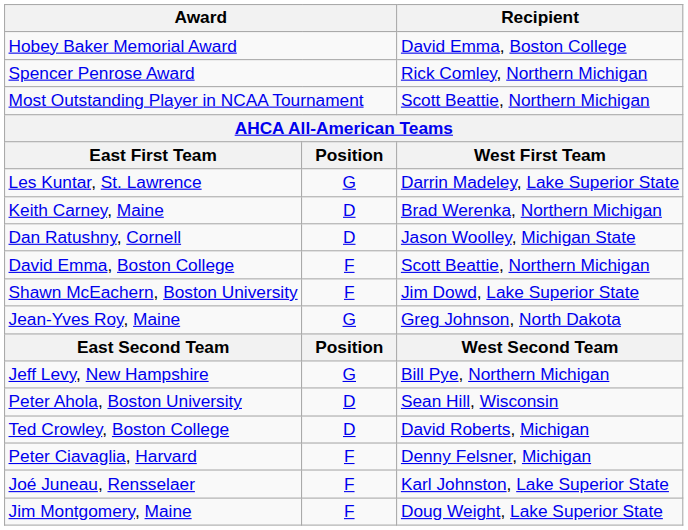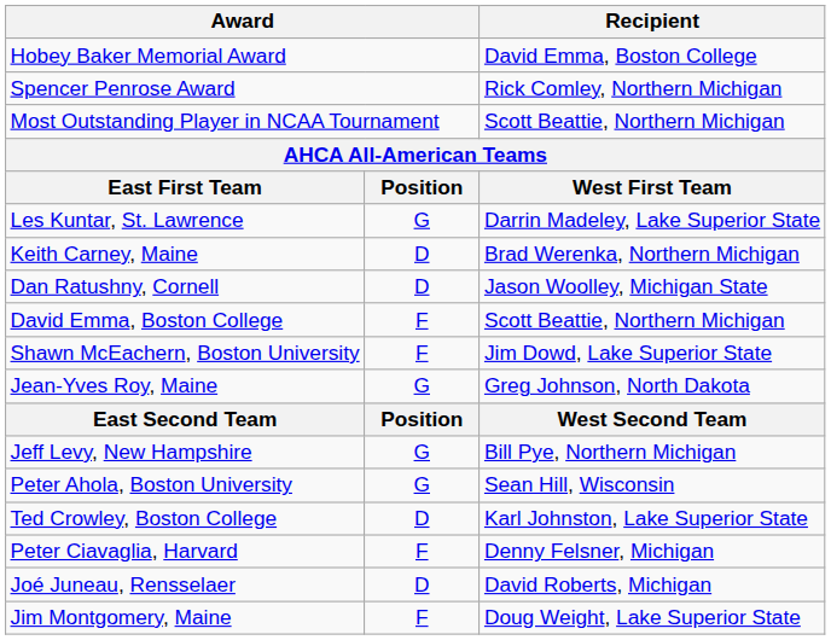Peter Ahola, Boston University | column 2: D -> G
Ted Crowley, Boston College | Recipient: David Roberts, Michigan -> Karl Johnston, Lake Superior State
Joé Juneau, Rensselaer | column 2: F -> D
Joé Juneau, Rensselaer | Recipient: Karl Johnston, Lake Superior State -> David Roberts, Michigan
